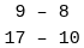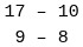rows swapped: 17 – 10 <-> 9 – 8
